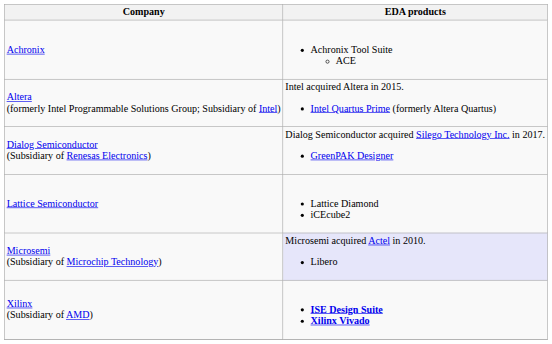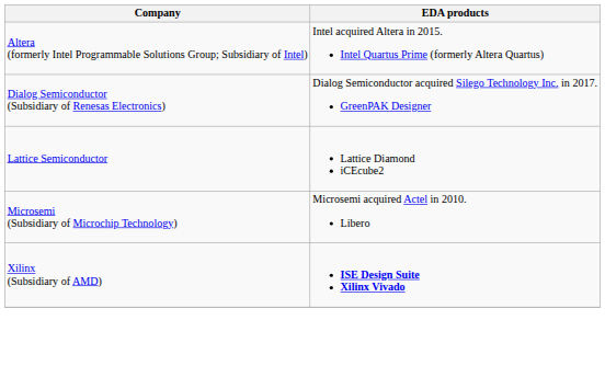- row: Achronix | Achronix Tool Suite ACE
Microsemi (Subsidiary of Microchip Technology) | EDA products: lavender background -> no background
